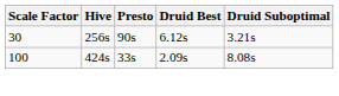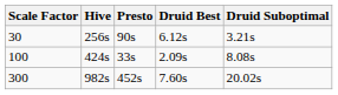+ row: 300 | 982s | 452s | 7.60s | 20.02s
